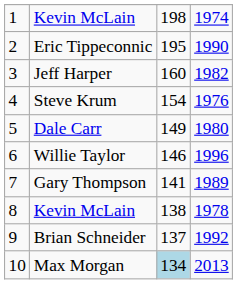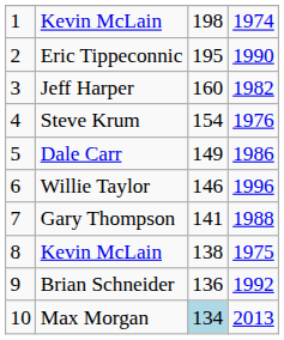Dale Carr | column 4: 1980 -> 1986
Gary Thompson | column 4: 1989 -> 1988
8 / Kevin McLain | column 4: 1978 -> 1975
Brian Schneider | column 3: 137 -> 136
